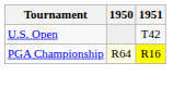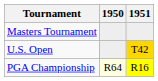+ row: Masters Tournament
U.S. Open | 1951: no background -> gold background
